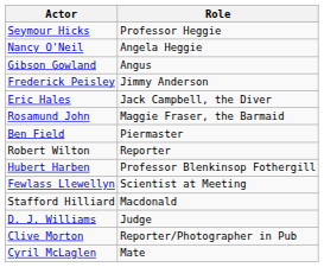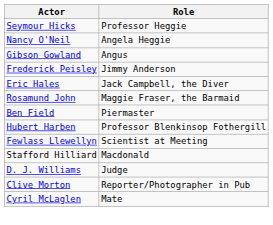- row: Robert Wilton | Reporter
